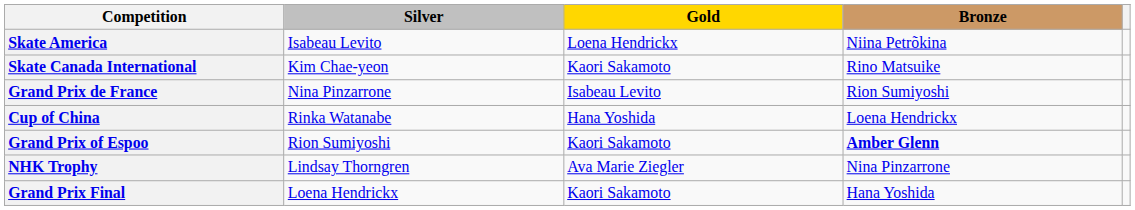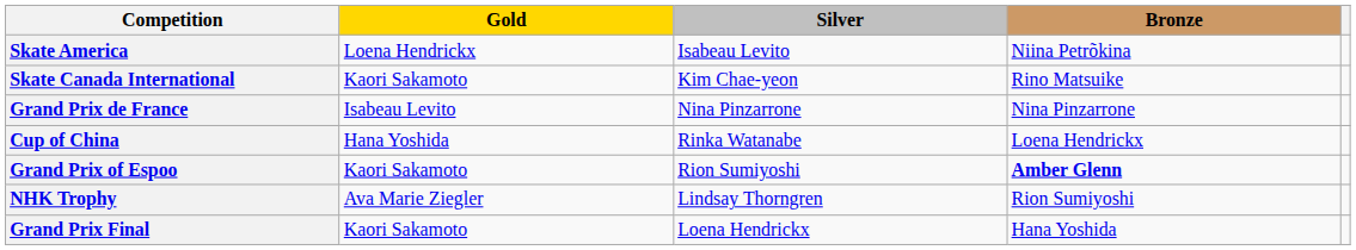columns swapped: Gold <-> Silver
Grand Prix de France | Bronze: Rion Sumiyoshi -> Nina Pinzarrone
NHK Trophy | Bronze: Nina Pinzarrone -> Rion Sumiyoshi
